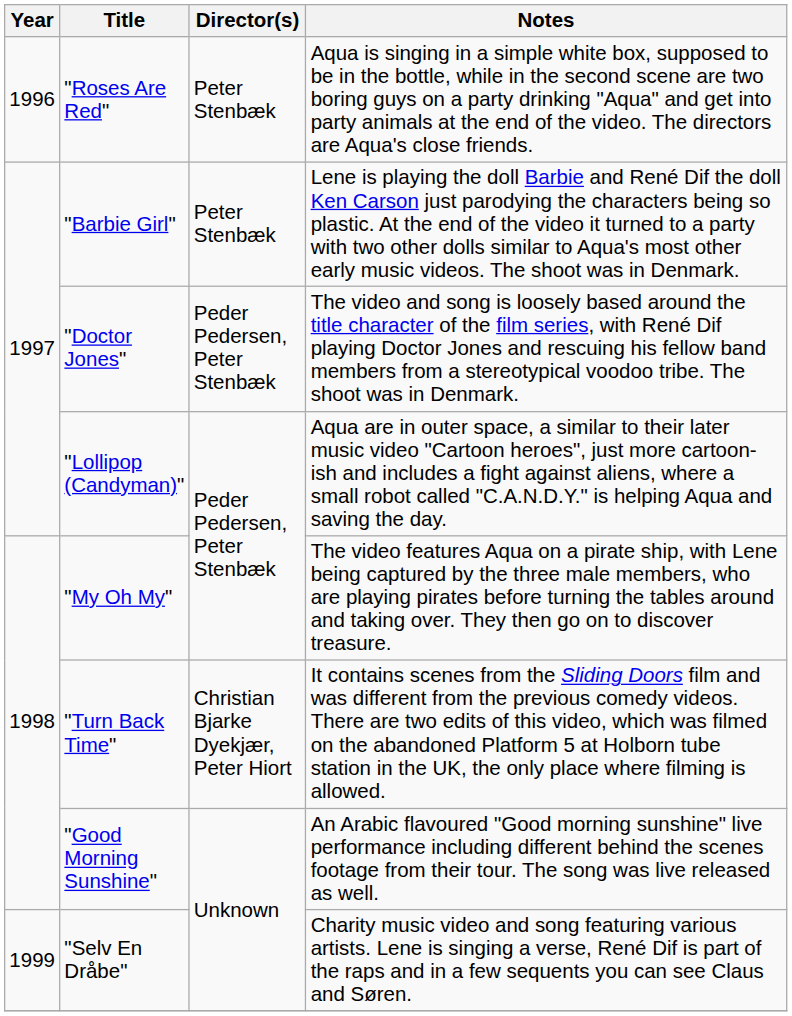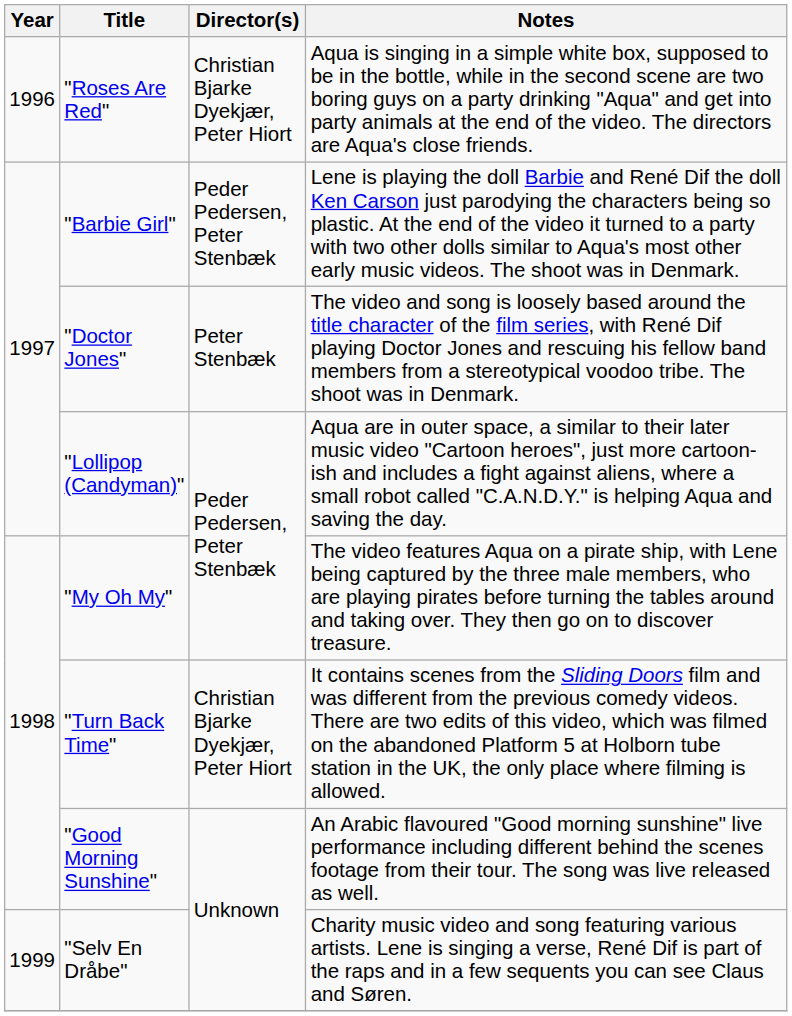"Roses Are Red" | Director(s): Peter Stenbæk -> Christian Bjarke Dyekjær, Peter Hiort
"Barbie Girl" | Director(s): Peter Stenbæk -> Peder Pedersen, Peter Stenbæk
"Doctor Jones" | Director(s): Peder Pedersen, Peter Stenbæk -> Peter Stenbæk
